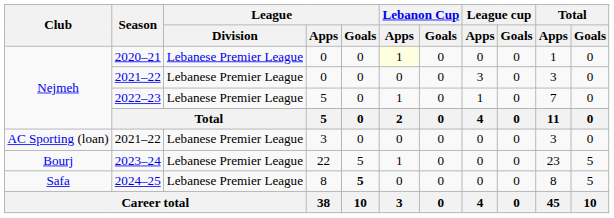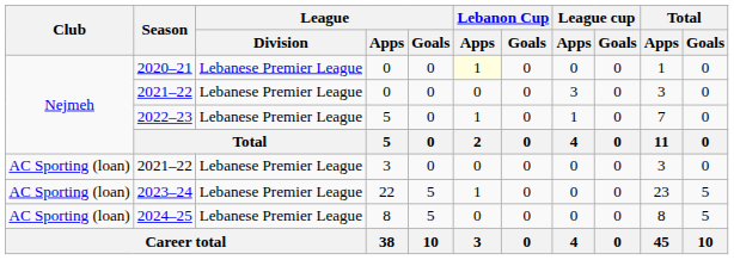2023–24 | Club: Bourj -> AC Sporting (loan)
2024–25 | Club: Safa -> AC Sporting (loan)
2024–25 | League / Goals: bold -> normal
